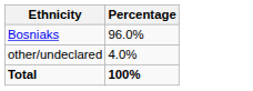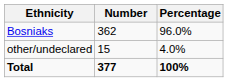+ column: Number | 362 | 15 | 377
